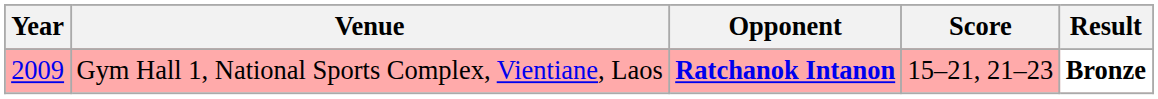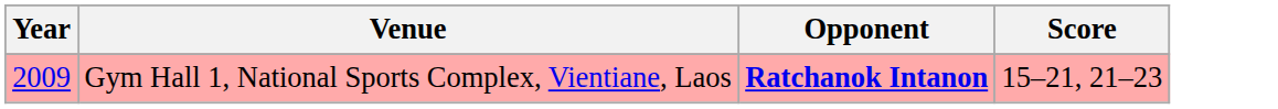- column: Result | Bronze
